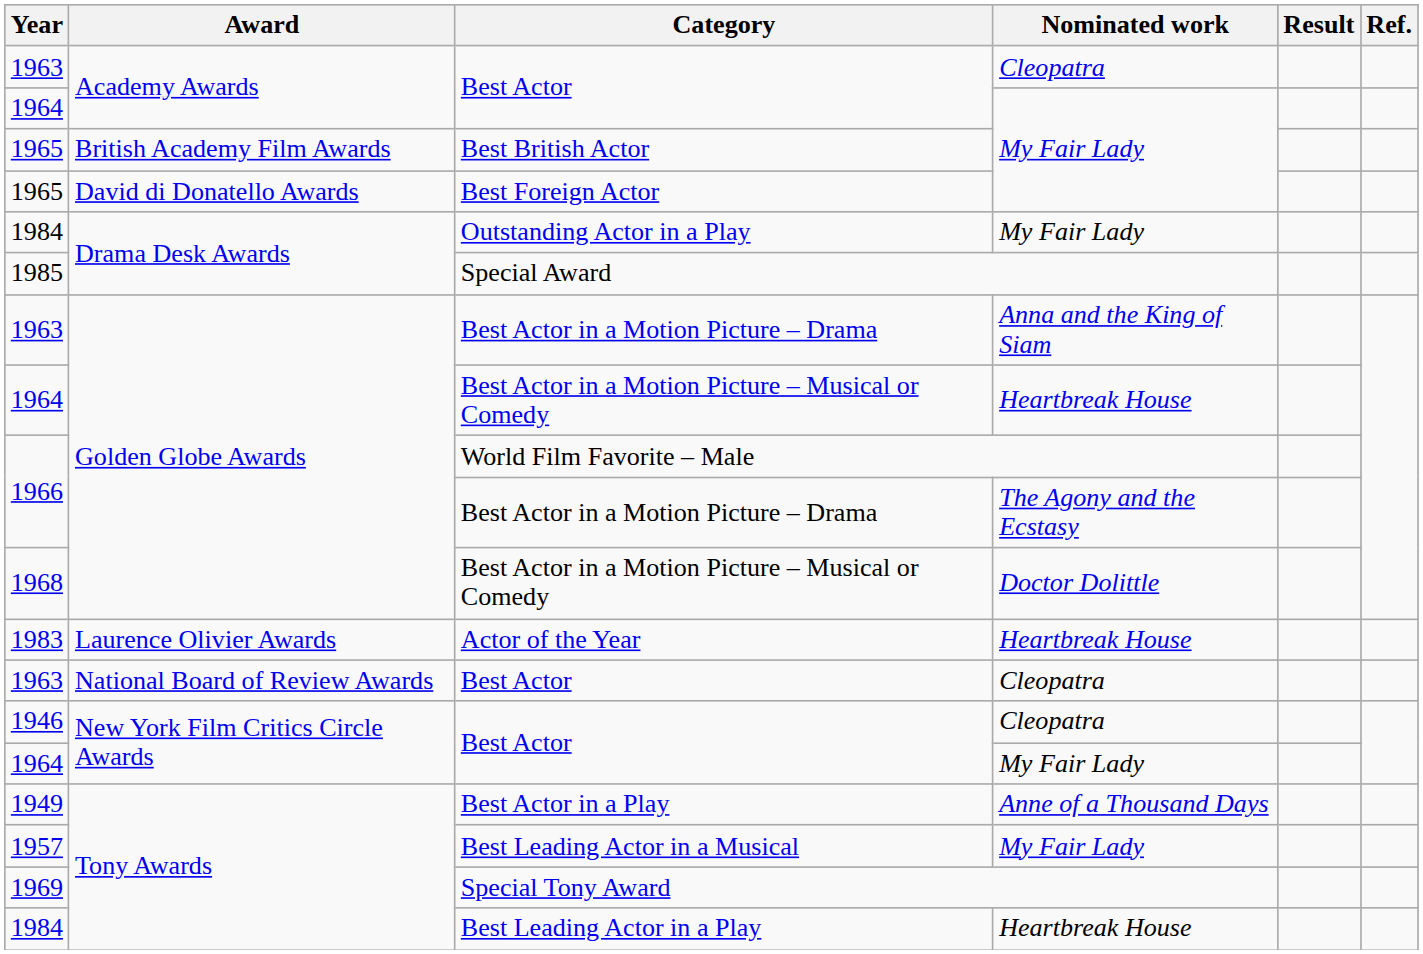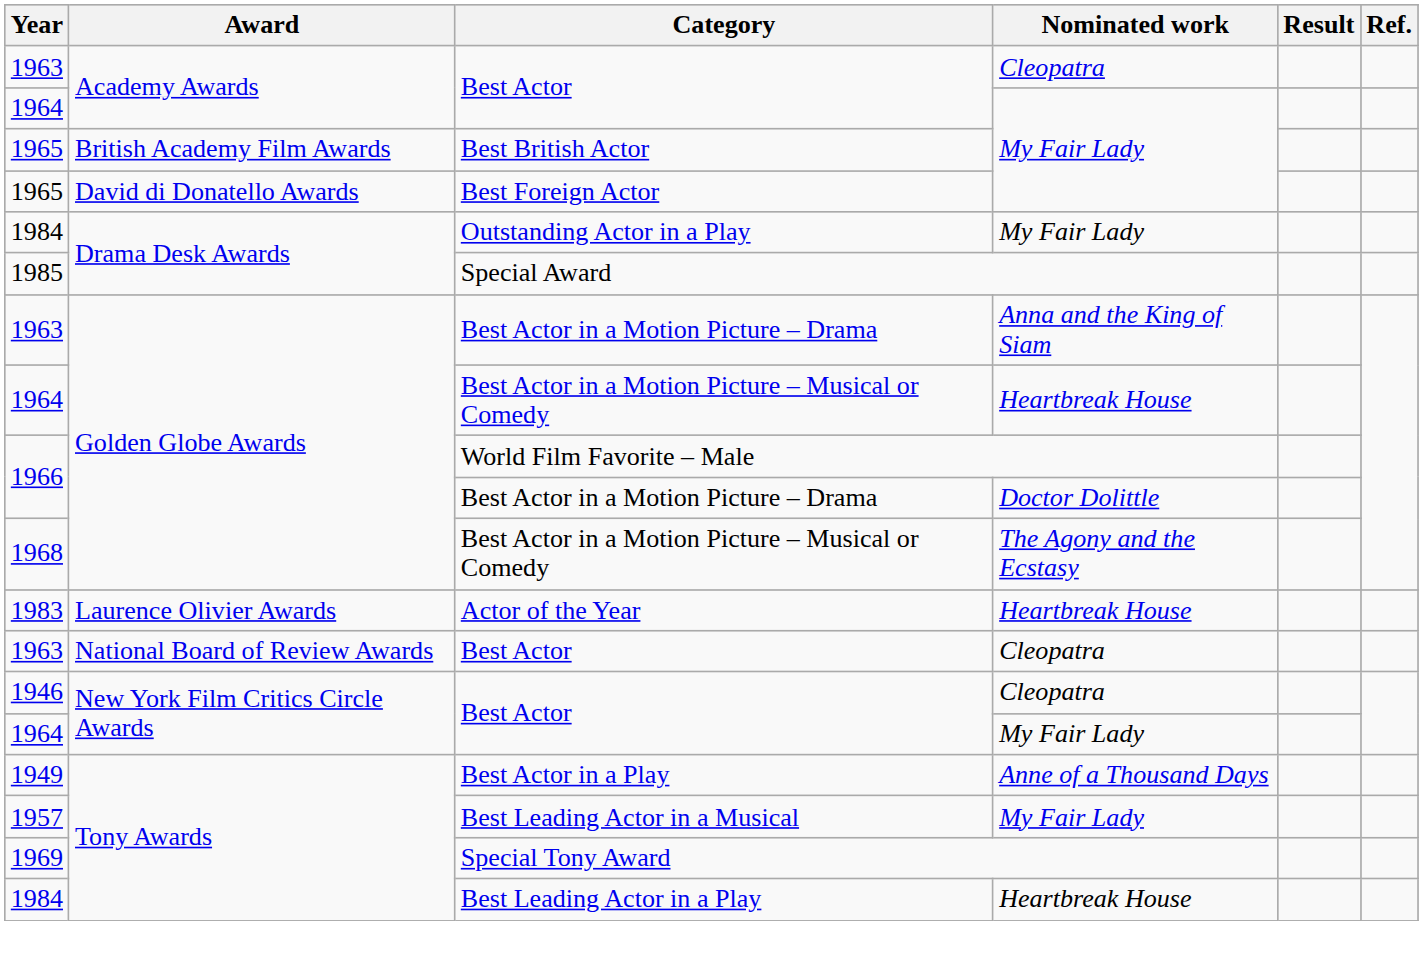1966 / Best Actor in a Motion Picture – Drama | Nominated work: The Agony and the Ecstasy -> Doctor Dolittle
1968 / Best Actor in a Motion Picture – Musical or Comedy | Nominated work: Doctor Dolittle -> The Agony and the Ecstasy
